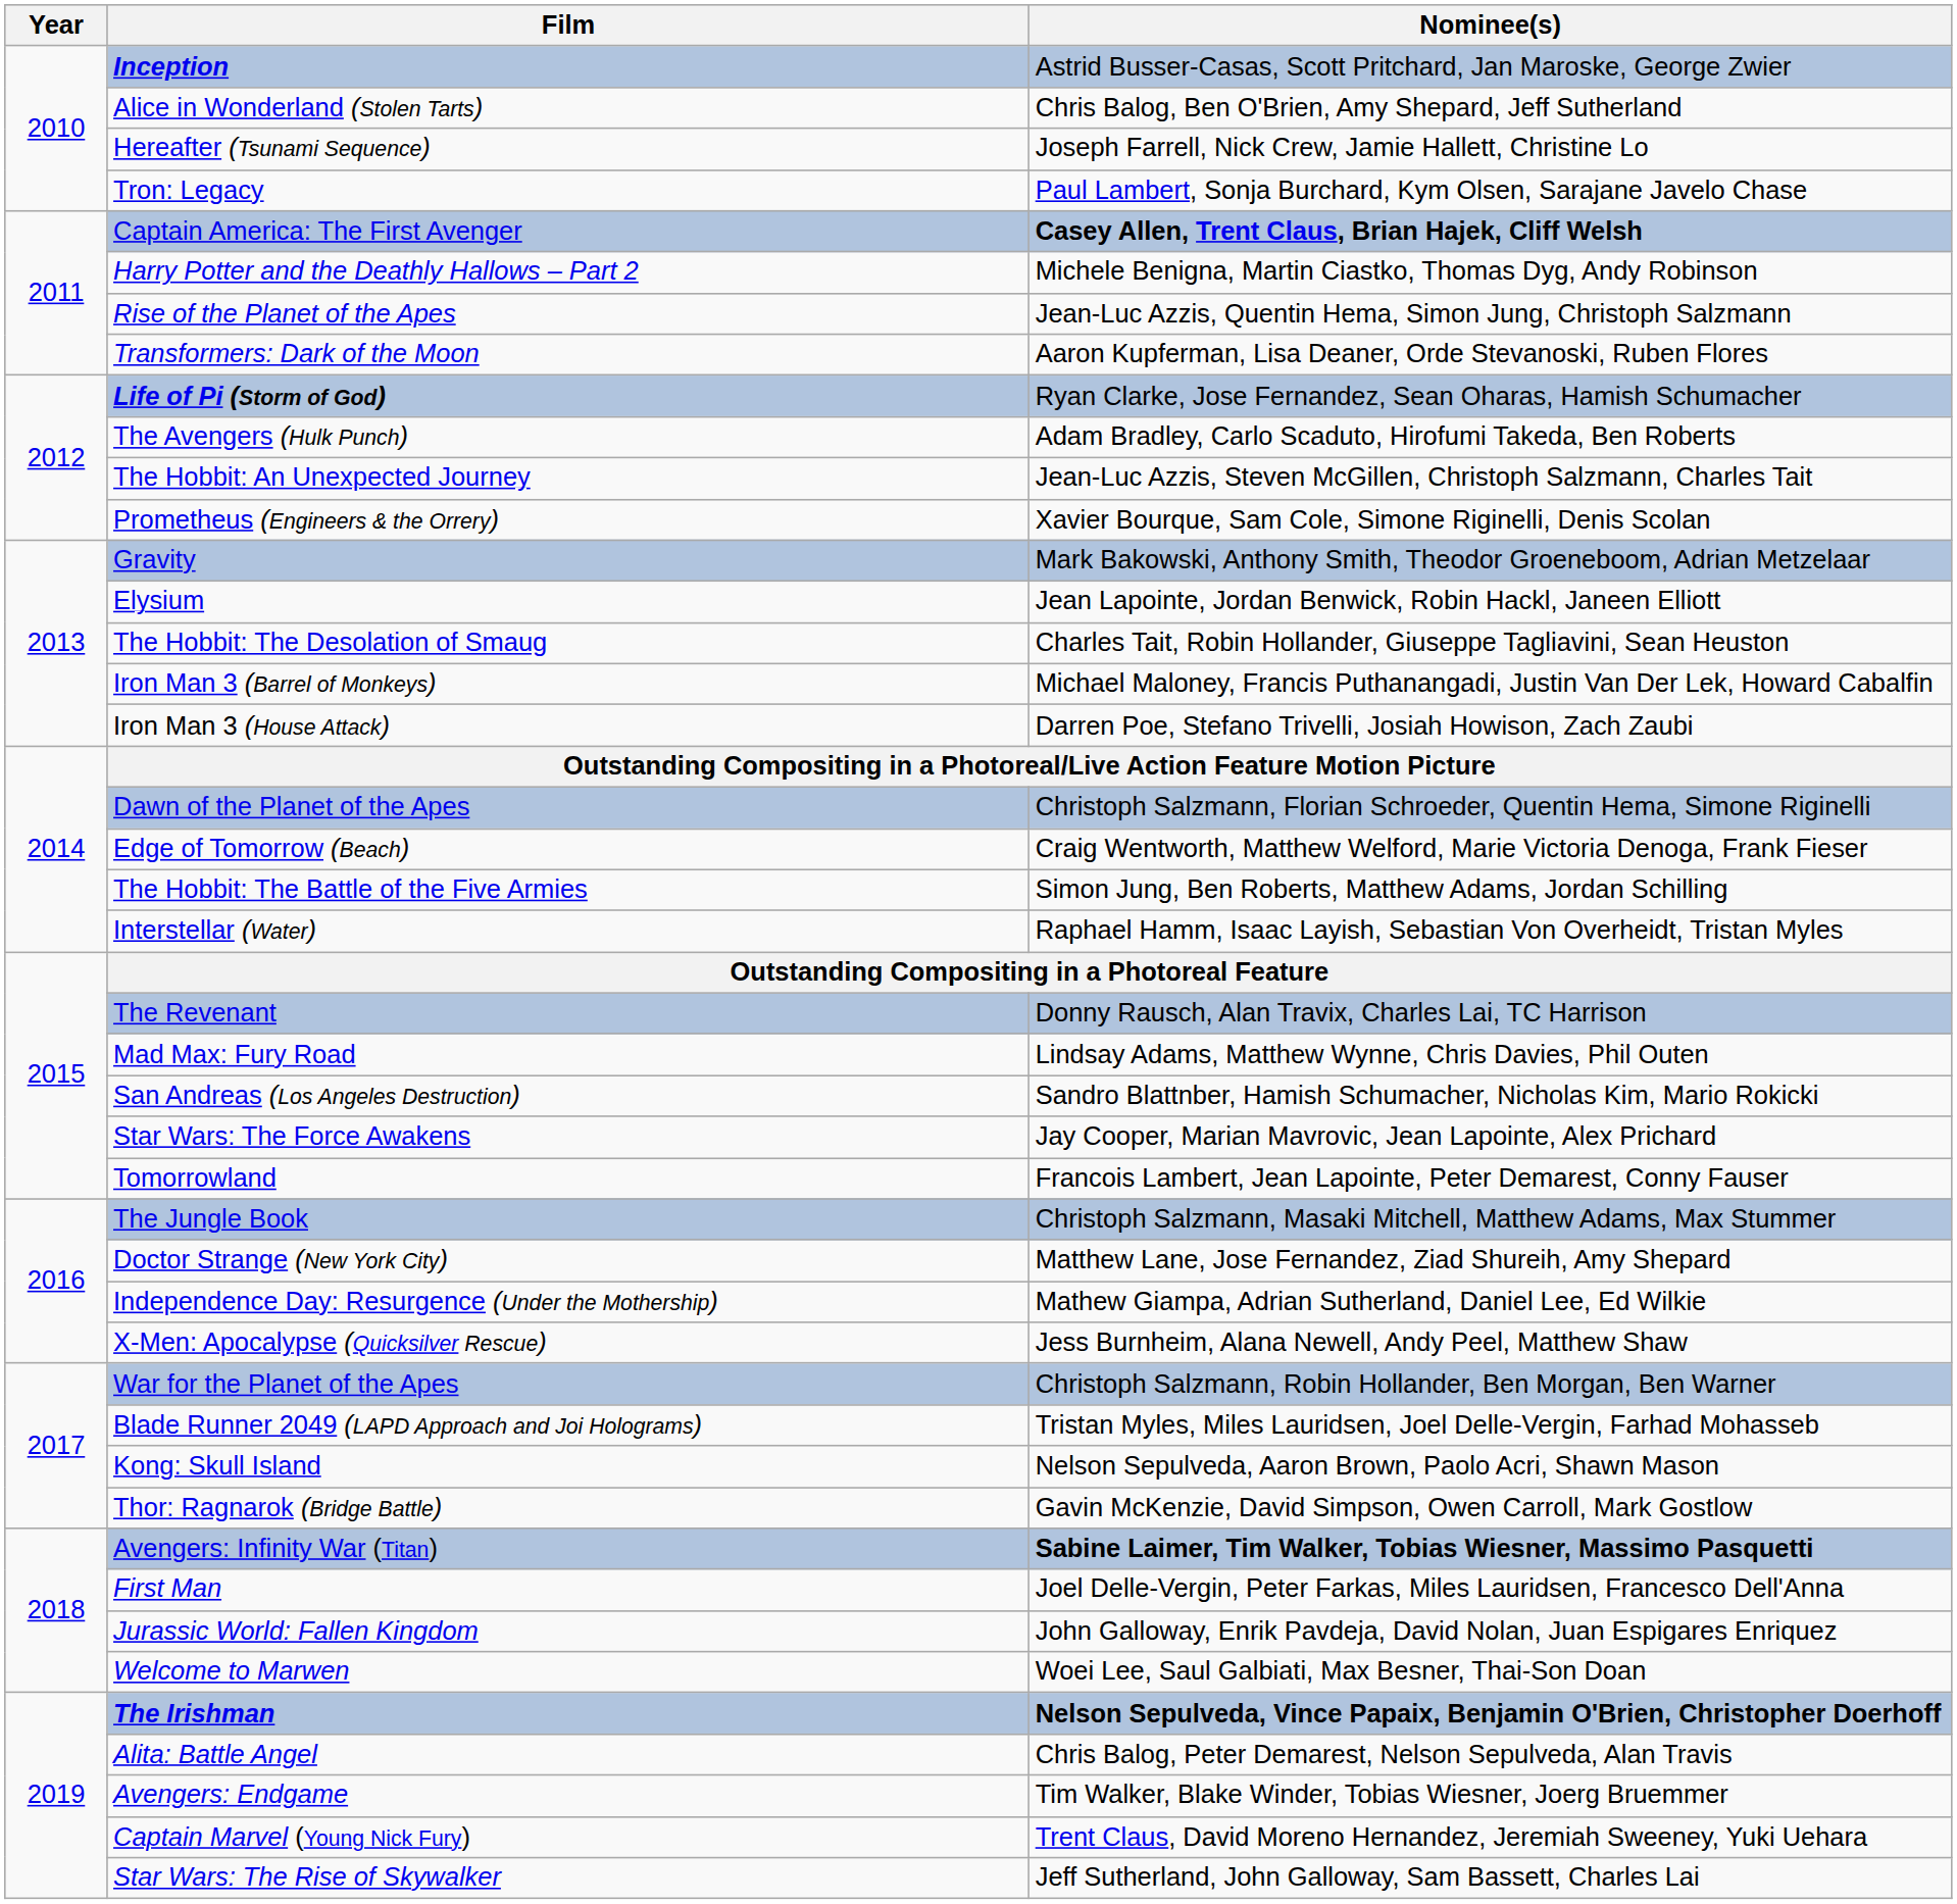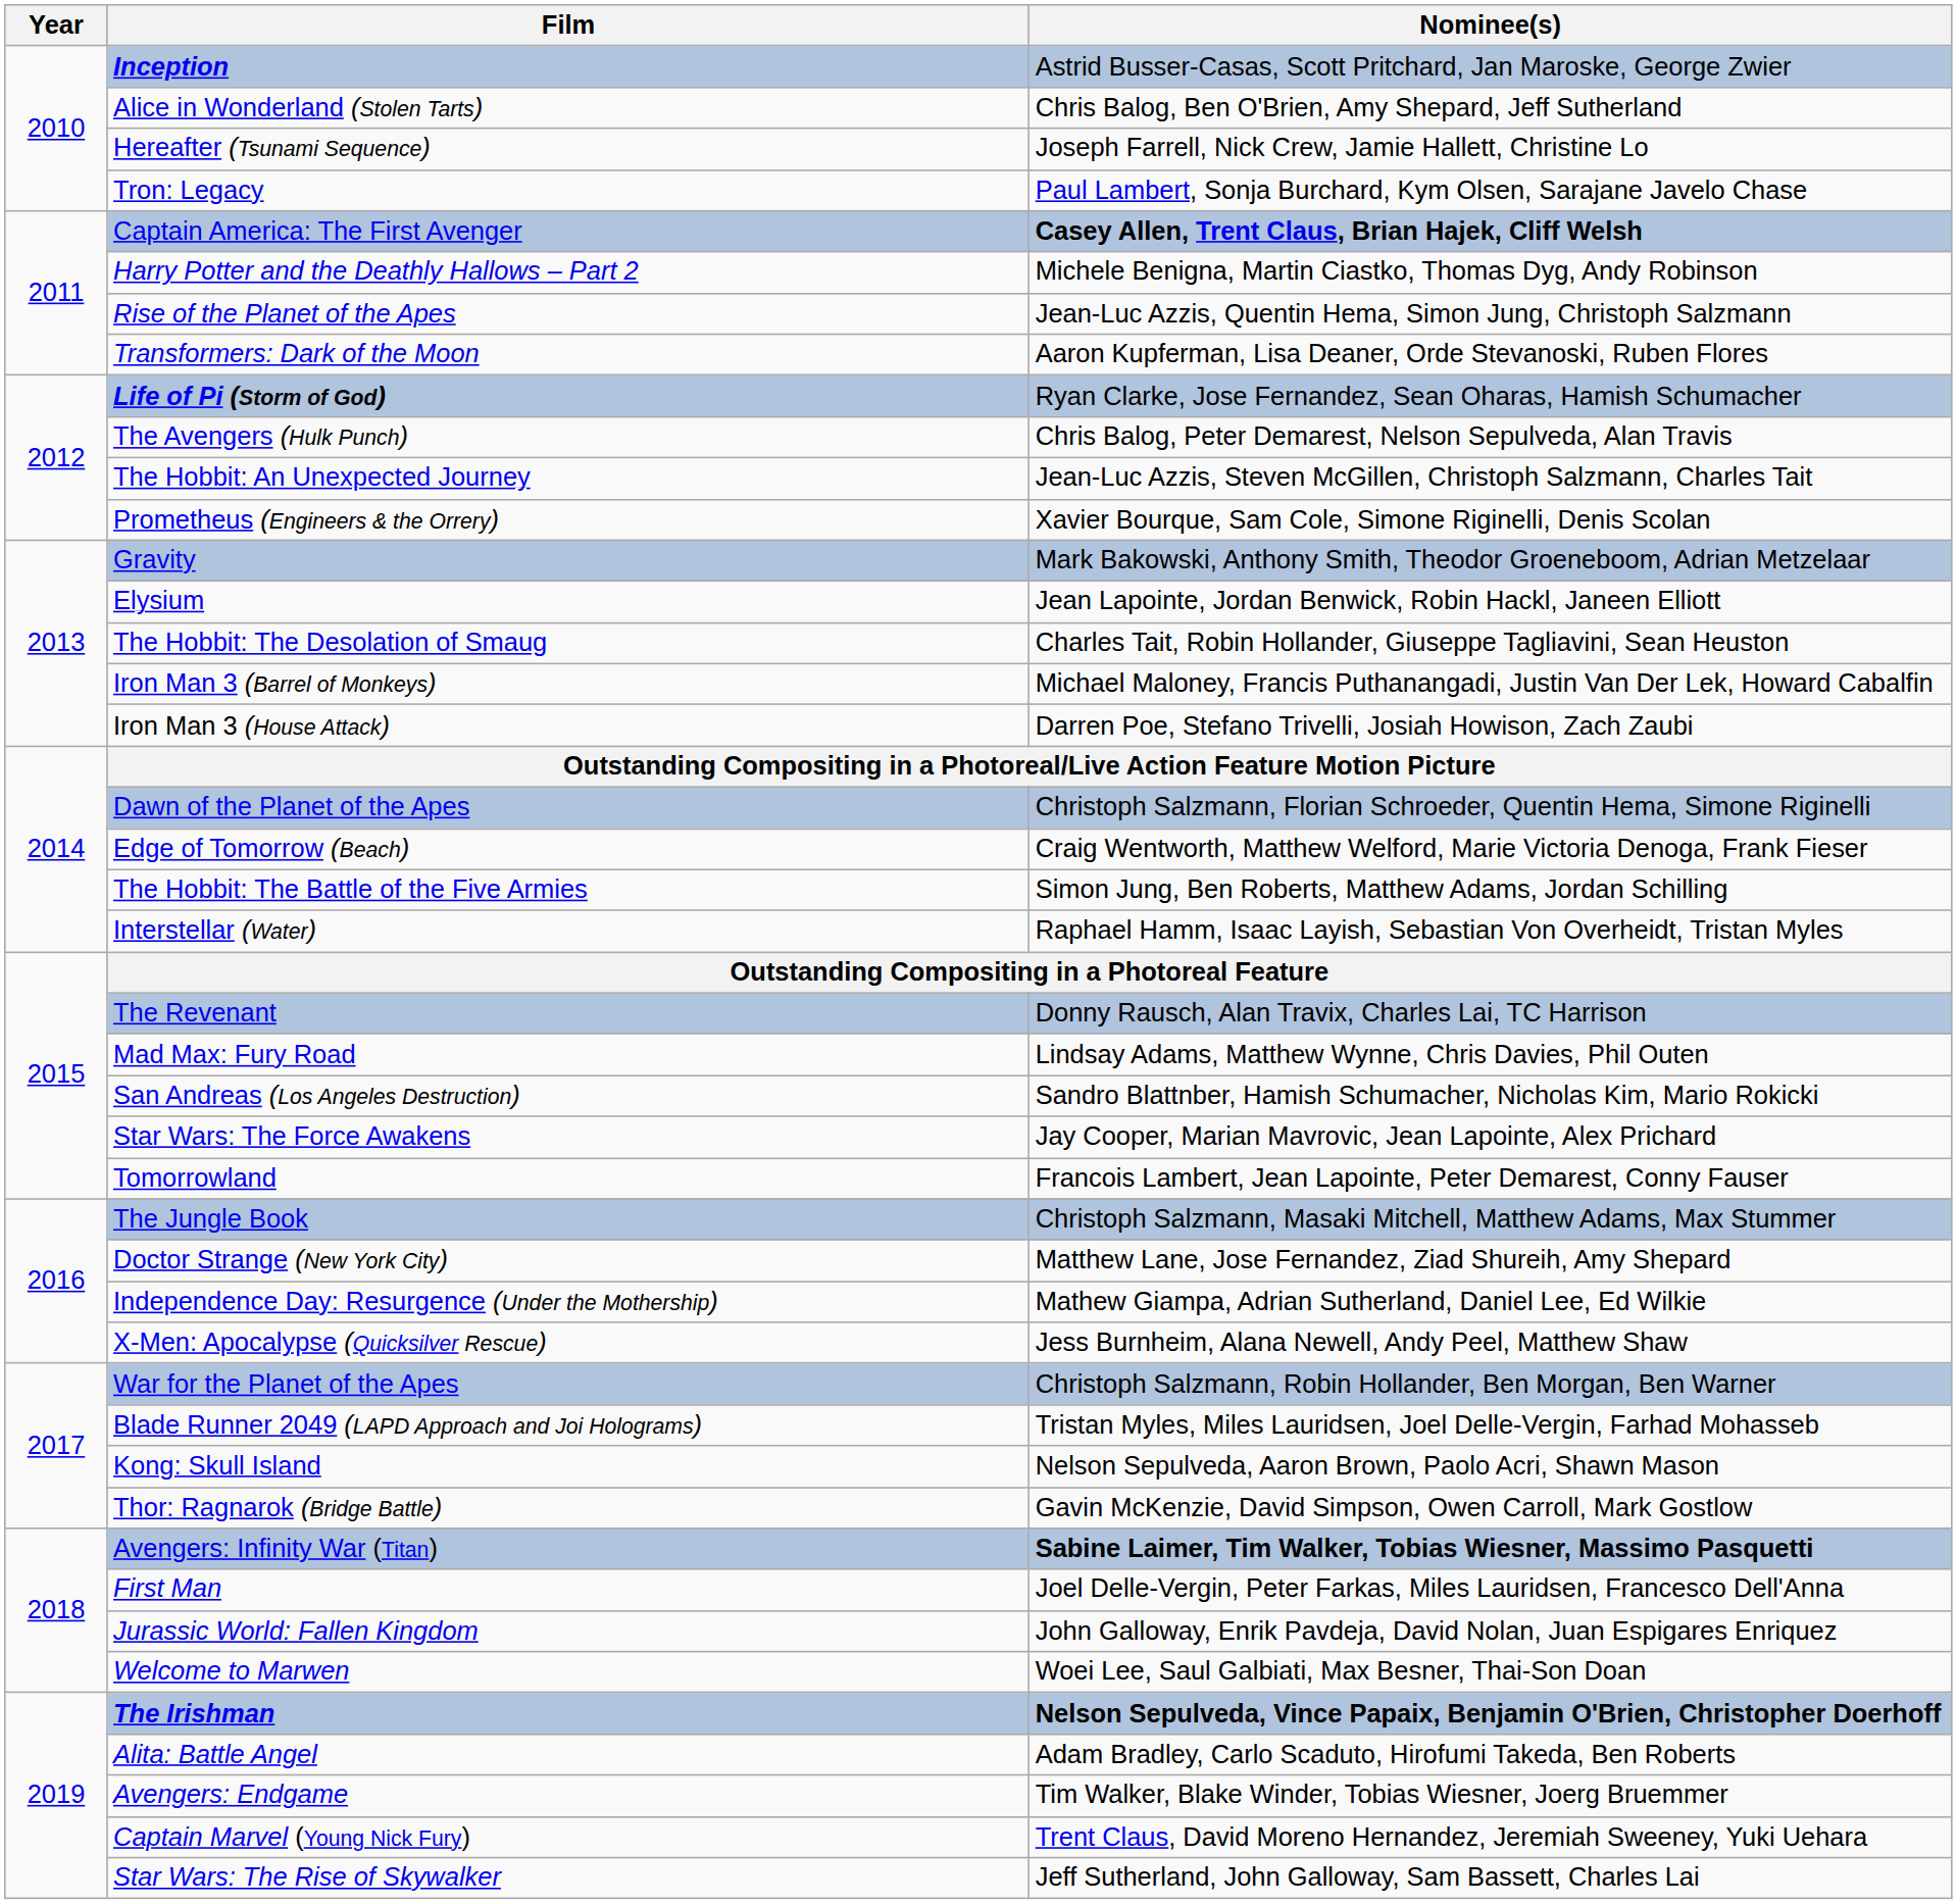The Avengers (Hulk Punch) | Nominee(s): Adam Bradley, Carlo Scaduto, Hirofumi Takeda, Ben Roberts -> Chris Balog, Peter Demarest, Nelson Sepulveda, Alan Travis
Alita: Battle Angel | Nominee(s): Chris Balog, Peter Demarest, Nelson Sepulveda, Alan Travis -> Adam Bradley, Carlo Scaduto, Hirofumi Takeda, Ben Roberts
